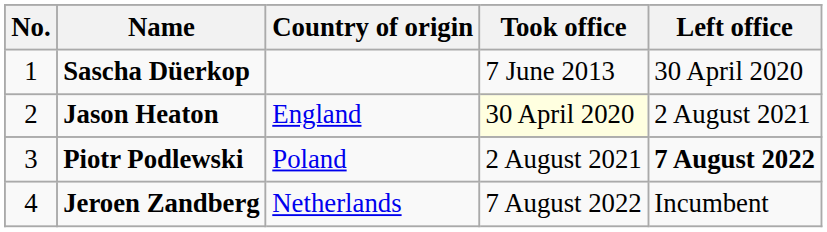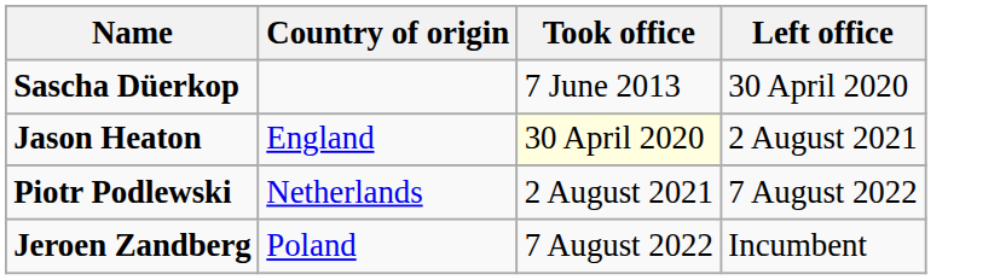- column: No. | 1 | 2 | 3 | 4
Piotr Podlewski | Country of origin: Poland -> Netherlands
Piotr Podlewski | Left office: bold -> normal
Jeroen Zandberg | Country of origin: Netherlands -> Poland
